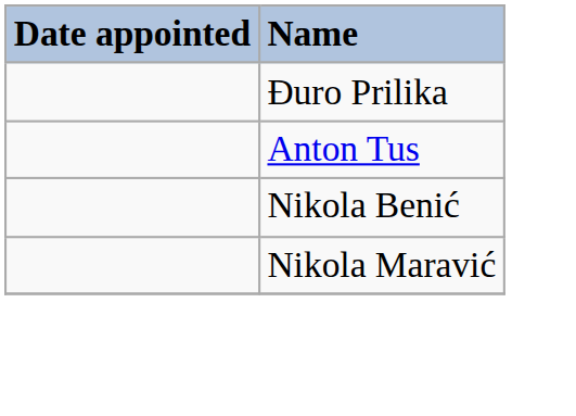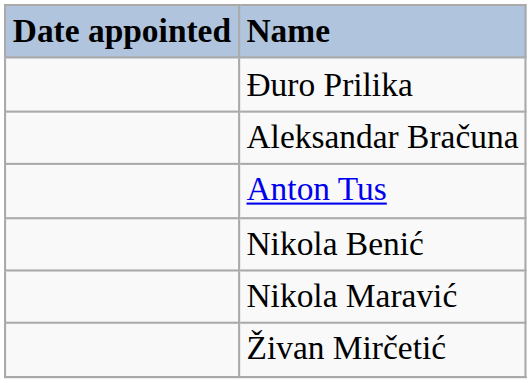+ row: Aleksandar Bračuna
+ row: Živan Mirčetić
